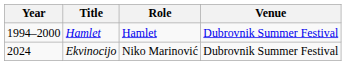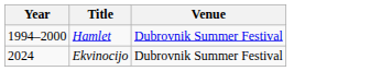- column: Role | Hamlet | Niko Marinović
